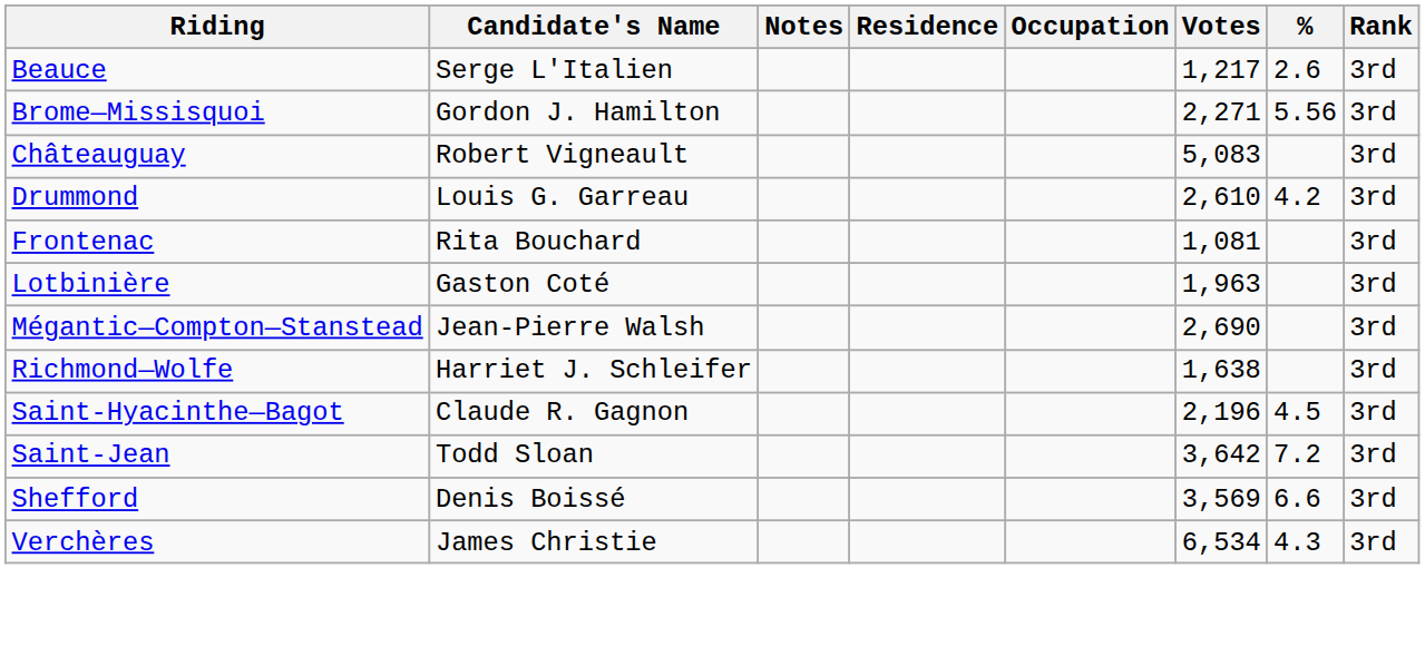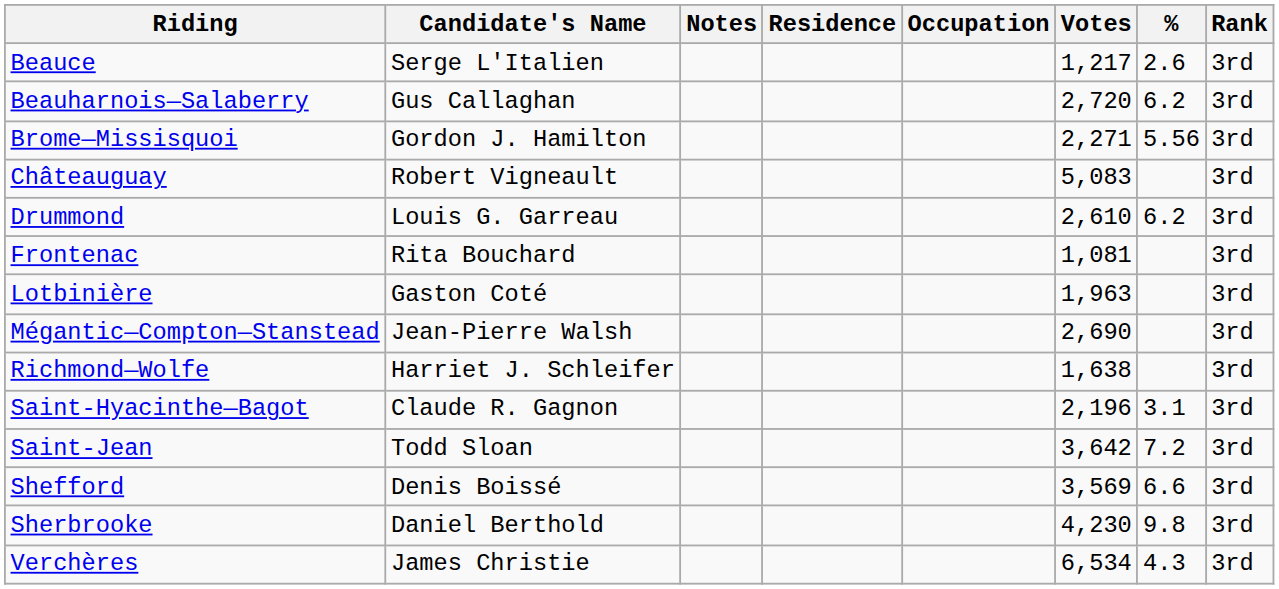+ row: Beauharnois—Salaberry | Gus Callaghan | 2,720 | 6.2 | 3rd
Drummond | %: 4.2 -> 6.2
Saint-Hyacinthe—Bagot | %: 4.5 -> 3.1
+ row: Sherbrooke | Daniel Berthold | 4,230 | 9.8 | 3rd
